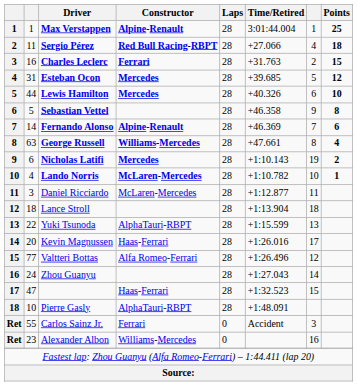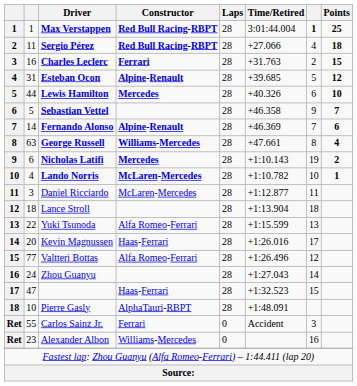Max Verstappen | Constructor: Alpine-Renault -> Red Bull Racing-RBPT
Max Verstappen | column 7: normal -> bold
Esteban Ocon | Constructor: Mercedes -> Alpine-Renault
Sebastian Vettel | Points: 8 -> 7
Yuki Tsunoda | Constructor: AlphaTauri-RBPT -> Alfa Romeo-Ferrari
